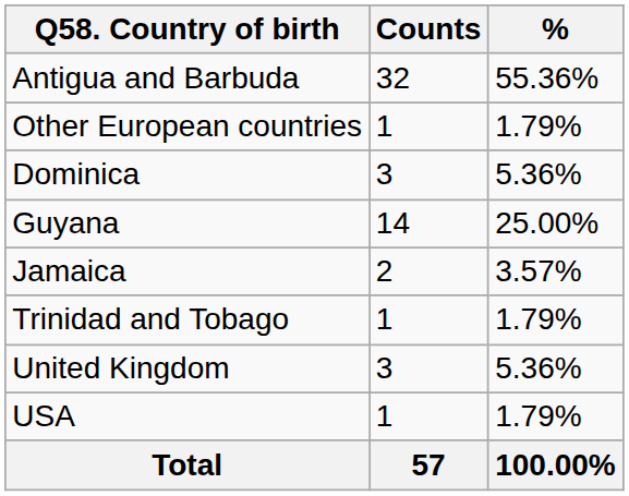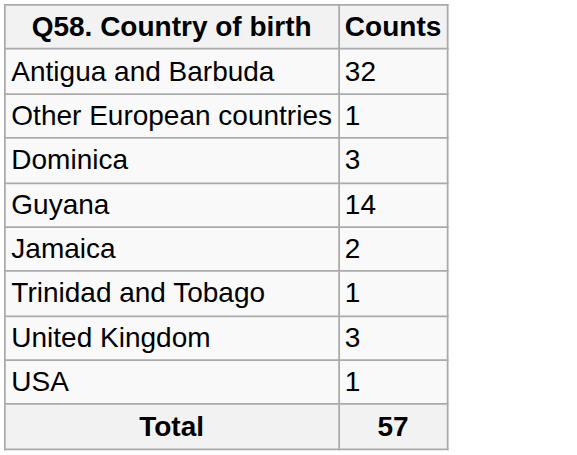- column: % | 55.36% | 1.79% | 5.36% | 25.00% | 3.57% | 1.79% | 5.36% | 1.79% | 100.00%
